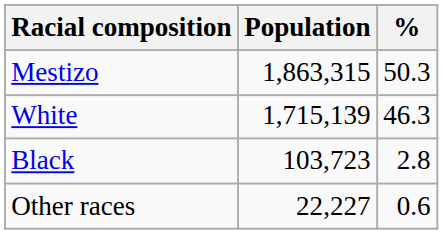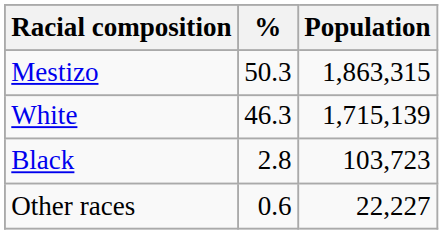columns swapped: Population <-> %
